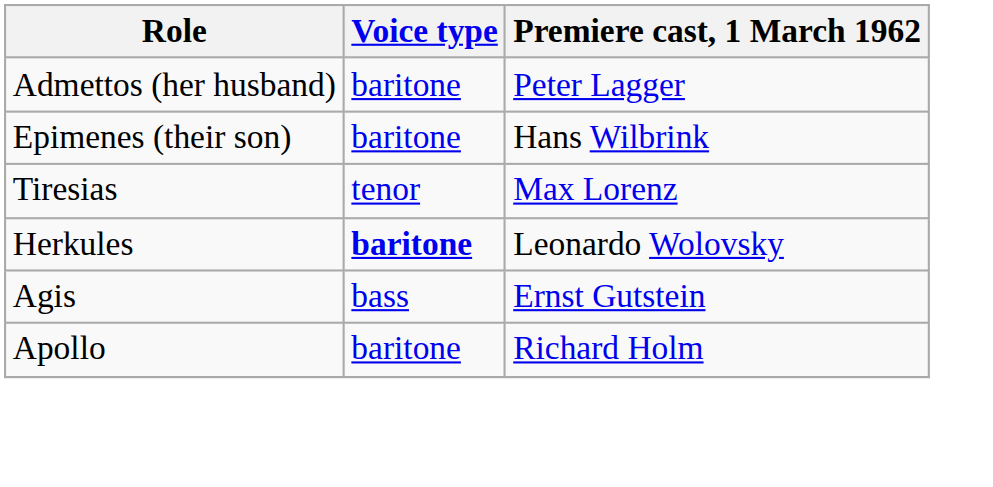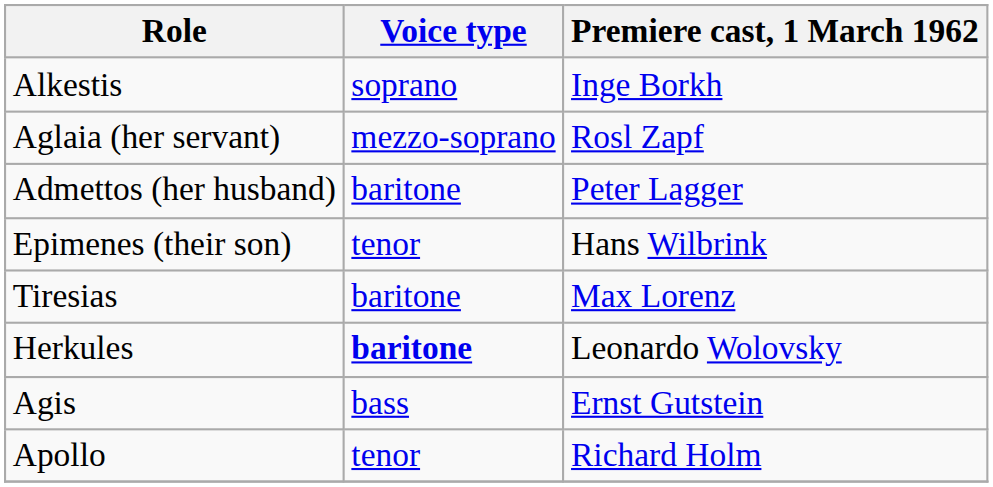+ row: Alkestis | soprano | Inge Borkh
+ row: Aglaia (her servant) | mezzo-soprano | Rosl Zapf
Epimenes (their son) | Voice type: baritone -> tenor
Tiresias | Voice type: tenor -> baritone
Apollo | Voice type: baritone -> tenor
